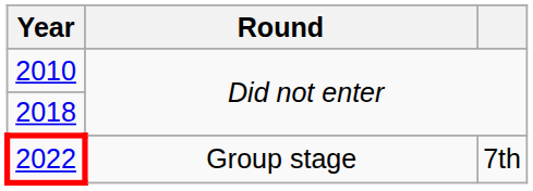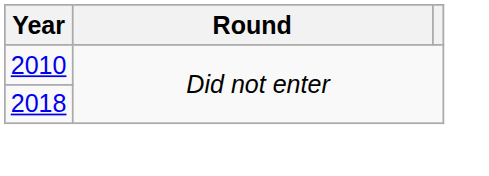- row: 2022 | Group stage | 7th
